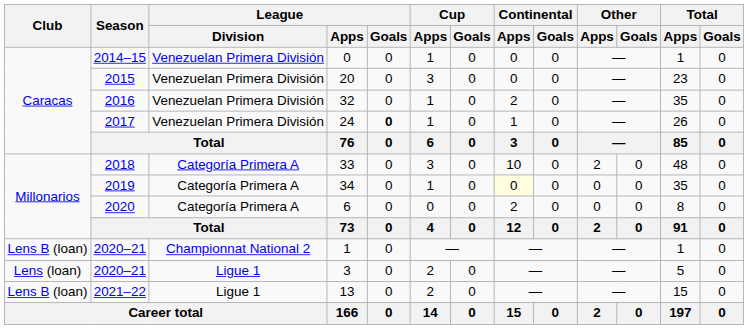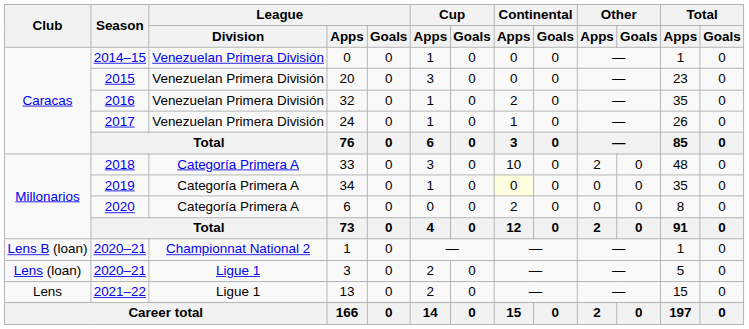24 | League / Goals: bold -> normal
13 | Club: Lens B (loan) -> Lens
